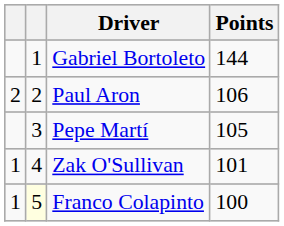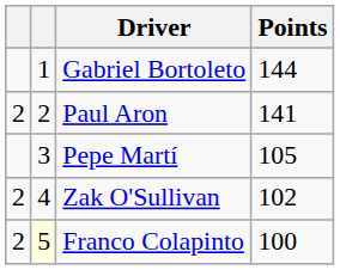Paul Aron | Points: 106 -> 141
Zak O'Sullivan | column 1: 1 -> 2
Zak O'Sullivan | Points: 101 -> 102
Franco Colapinto | column 1: 1 -> 2
